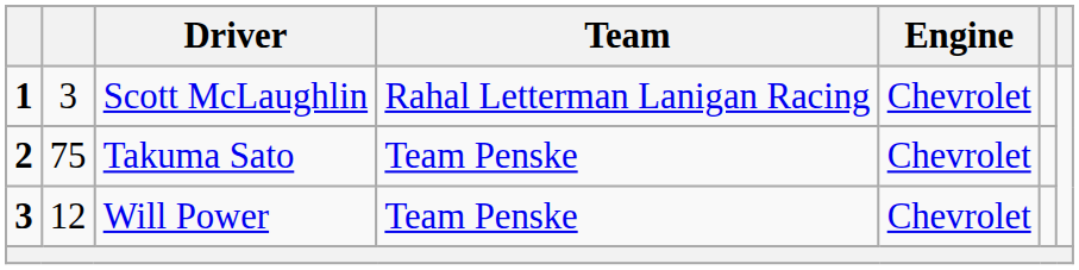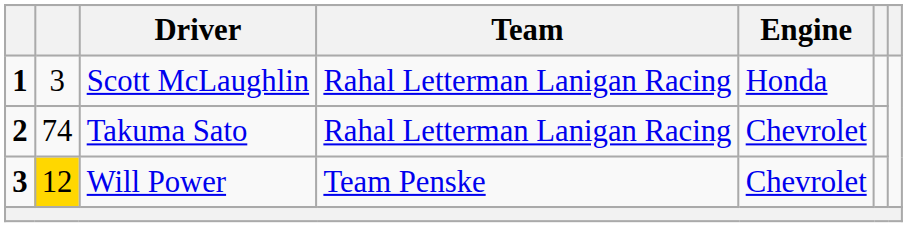Scott McLaughlin | Engine: Chevrolet -> Honda
Takuma Sato | column 2: 75 -> 74
Takuma Sato | Team: Team Penske -> Rahal Letterman Lanigan Racing
Will Power | column 2: no background -> gold background
